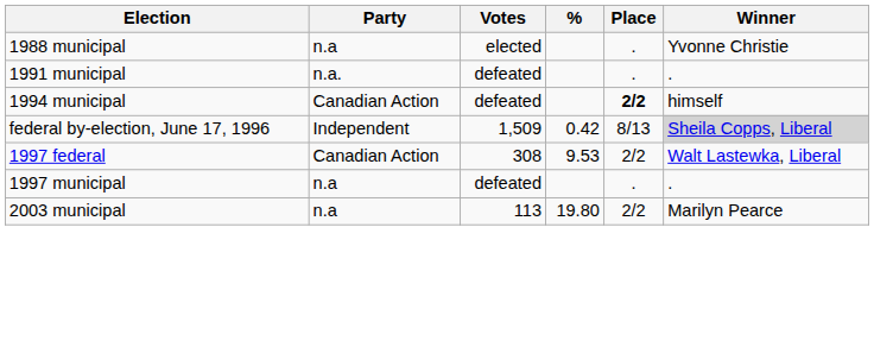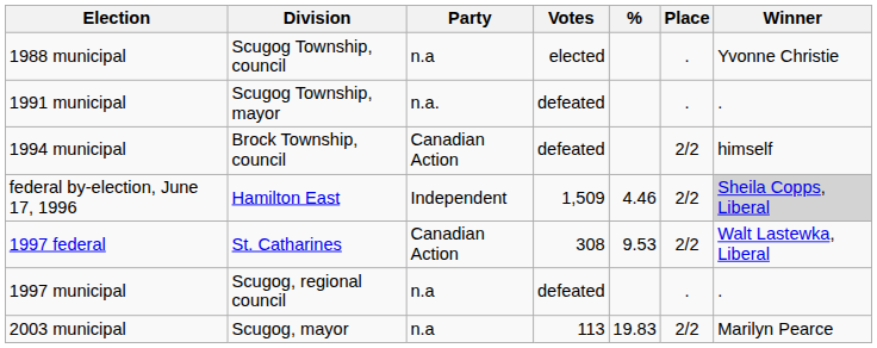+ column: Division | Scugog Township, council | Scugog Township, mayor | Brock Township, council | Hamilton East | St. Catharines | Scugog, regional council | Scugog, mayor
1994 municipal | Place: bold -> normal
federal by-election, June 17, 1996 | %: 0.42 -> 4.46
federal by-election, June 17, 1996 | Place: 8/13 -> 2/2
2003 municipal | %: 19.80 -> 19.83
